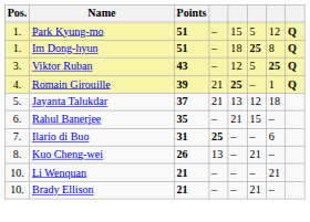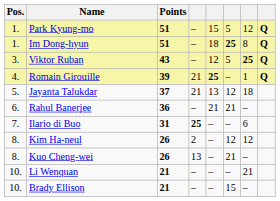Rahul Banerjee | Points: 35 -> 36
Rahul Banerjee | column 6: 15 -> 21
+ row: 8. | Kim Ha-neul | 26 | 2 | – | 12 | 12
Brady Ellison | column 6: 21 -> 15
